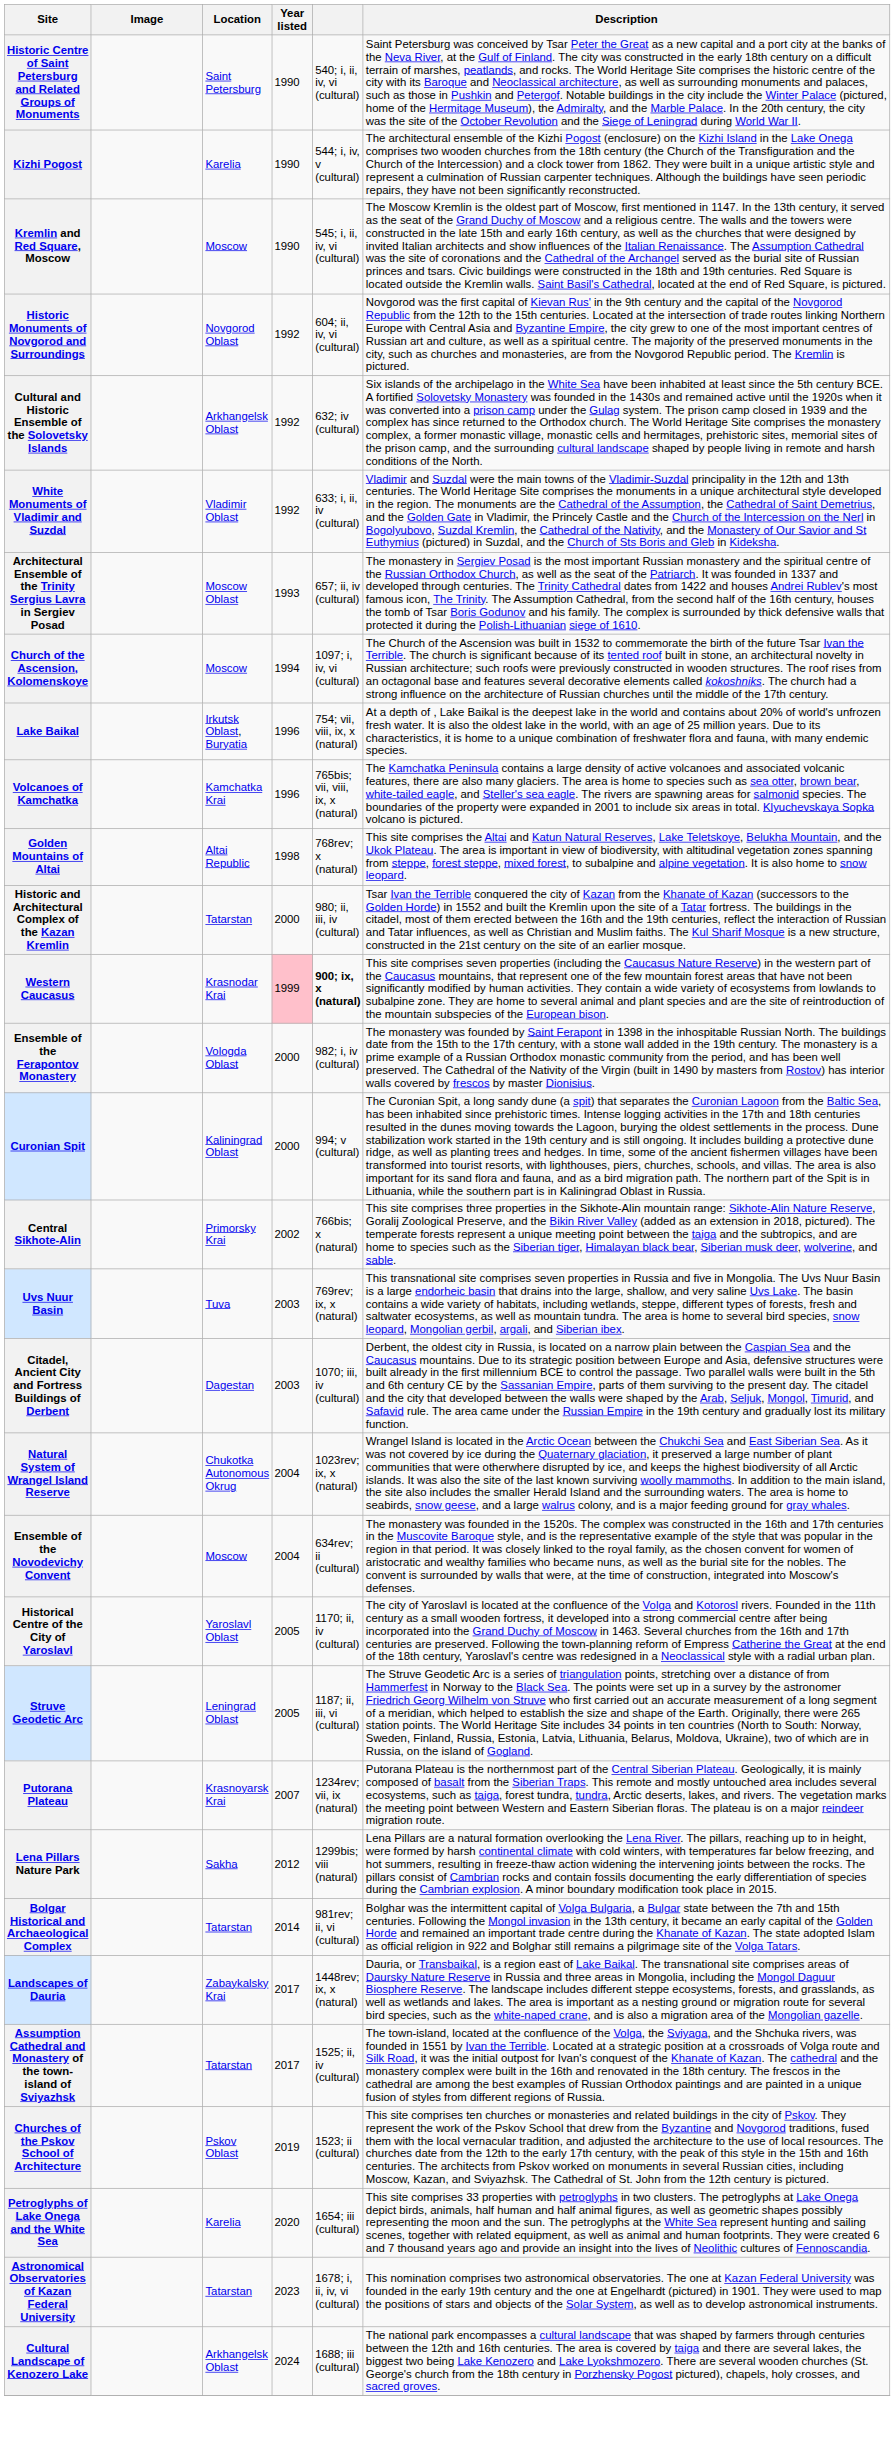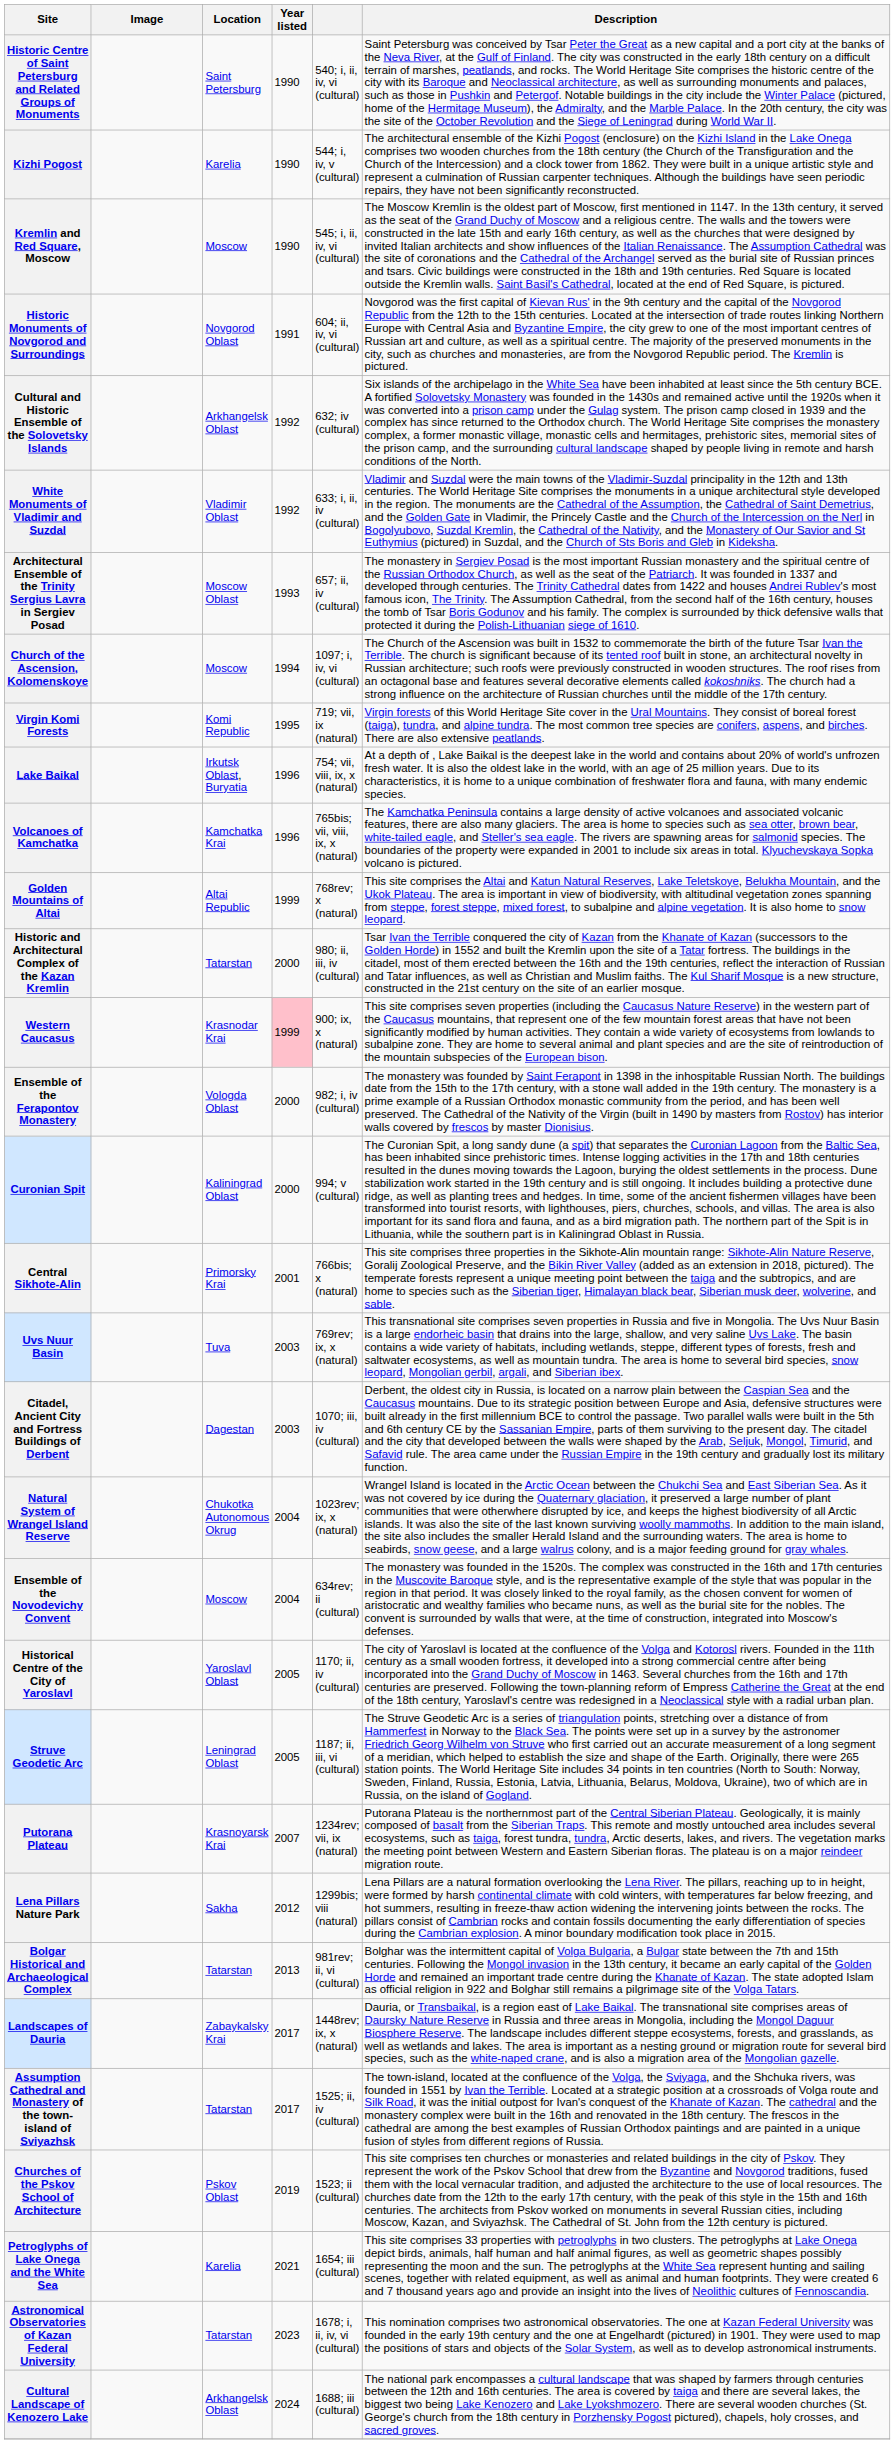Historic Monuments of Novgorod and Surroundings | Year listed: 1992 -> 1991
+ row: Virgin Komi Forests | Komi Republic | 1995 | 719; vii, ix (natural) | Virgin forests of this World Heritage Site cover in the Ural Mountains. They consist of boreal forest (taiga), tundra, and alpine tundra. The most common tree species are conifers, aspens, and birches. There are also extensive peatlands.
Golden Mountains of Altai | Year listed: 1998 -> 1999
Western Caucasus | column 5: bold -> normal
Central Sikhote-Alin | Year listed: 2002 -> 2001
Bolgar Historical and Archaeological Complex | Year listed: 2014 -> 2013
Petroglyphs of Lake Onega and the White Sea | Year listed: 2020 -> 2021
